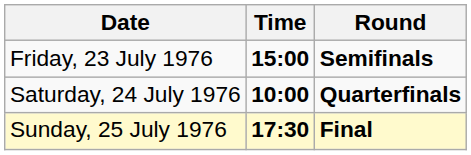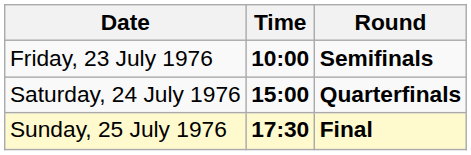Friday, 23 July 1976 | Time: 15:00 -> 10:00
Saturday, 24 July 1976 | Time: 10:00 -> 15:00
